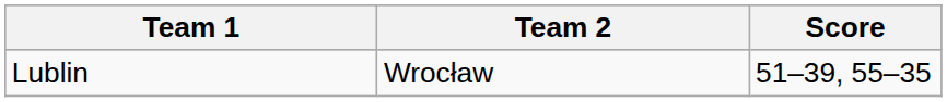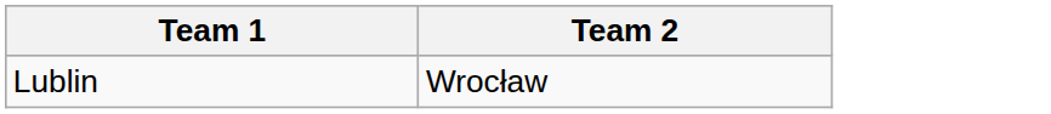- column: Score | 51–39, 55–35
